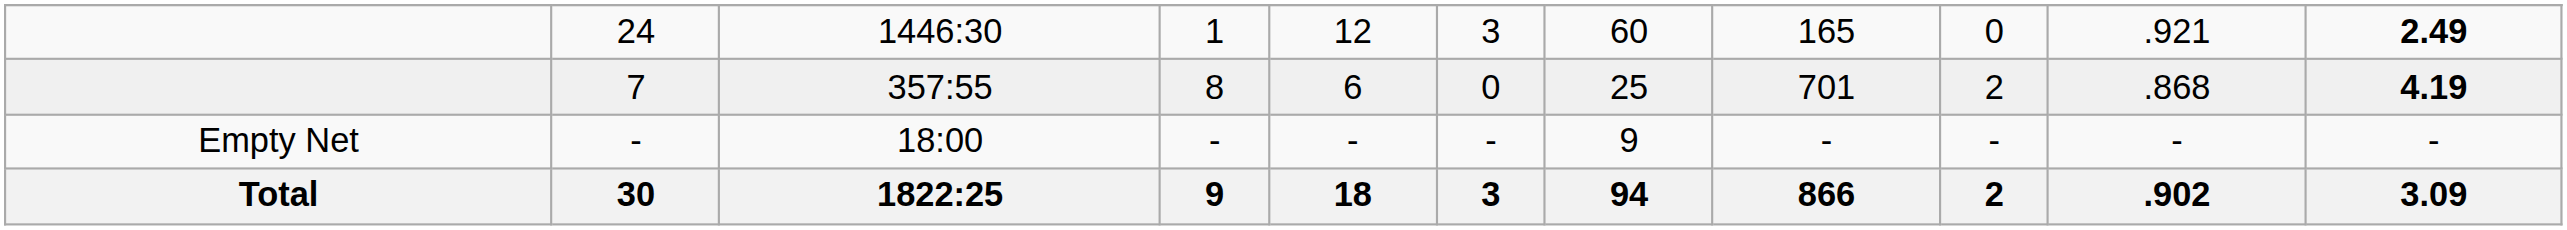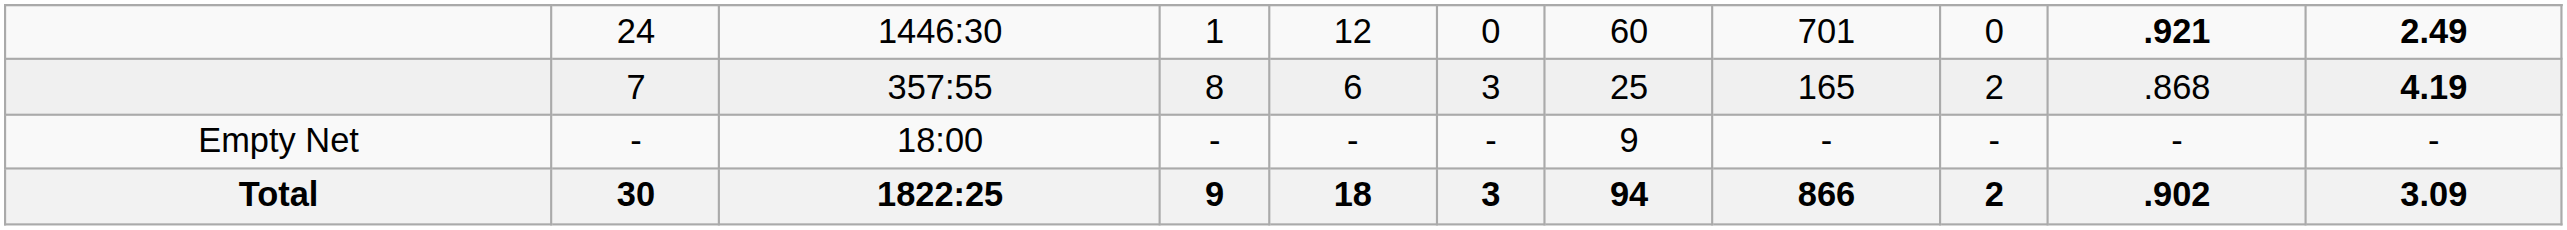24 | column 6: 3 -> 0
24 | column 8: 165 -> 701
24 | column 10: normal -> bold
7 | column 6: 0 -> 3
7 | column 8: 701 -> 165
